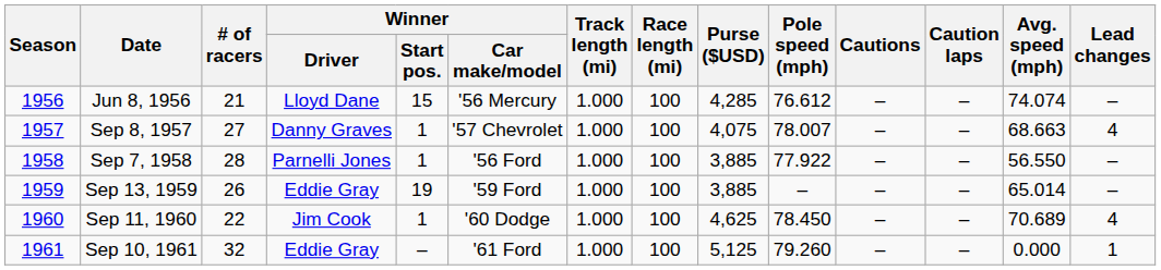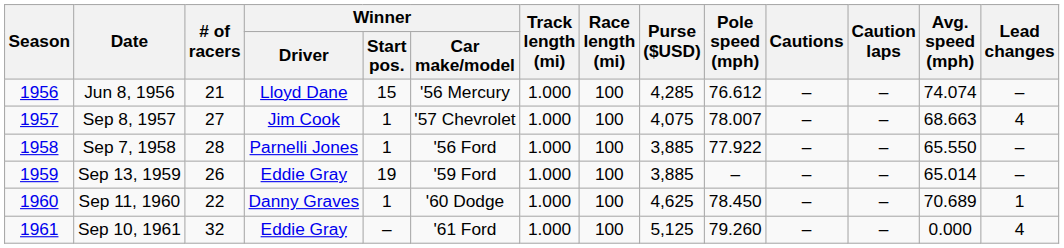Sep 8, 1957 | Winner / Driver: Danny Graves -> Jim Cook
Sep 7, 1958 | Avg. speed (mph): 56.550 -> 65.550
Sep 11, 1960 | Winner / Driver: Jim Cook -> Danny Graves
Sep 11, 1960 | Lead changes: 4 -> 1
Sep 10, 1961 | Lead changes: 1 -> 4
